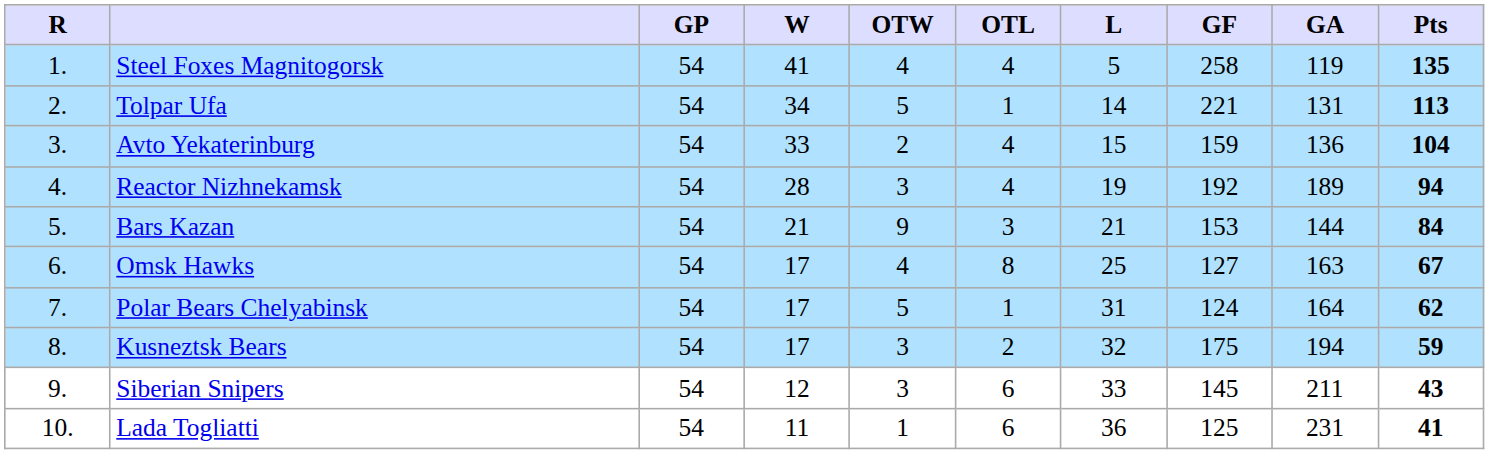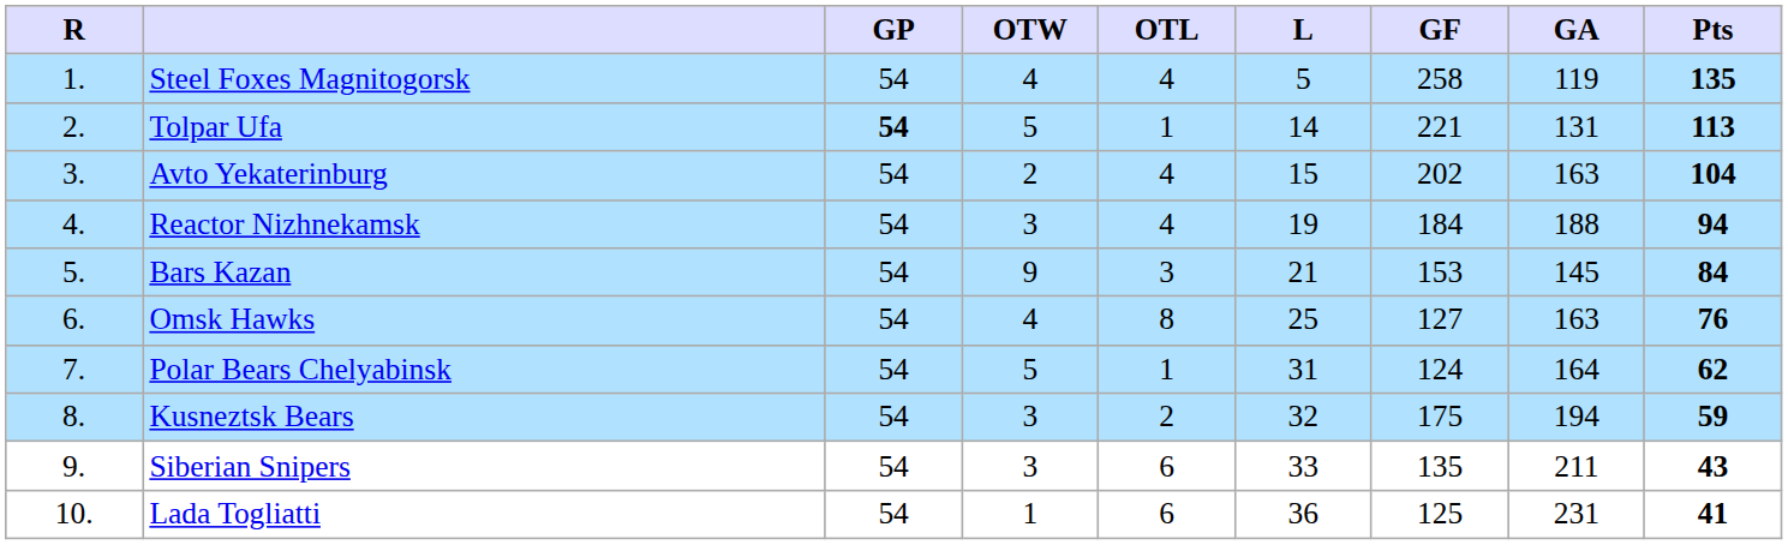- column: W | 41 | 34 | 33 | 28 | 21 | 17 | 17 | 17 | 12 | 11
Tolpar Ufa | GP: normal -> bold
Avto Yekaterinburg | GF: 159 -> 202
Avto Yekaterinburg | GA: 136 -> 163
Reactor Nizhnekamsk | GF: 192 -> 184
Reactor Nizhnekamsk | GA: 189 -> 188
Bars Kazan | GA: 144 -> 145
Omsk Hawks | Pts: 67 -> 76
Siberian Snipers | GF: 145 -> 135
